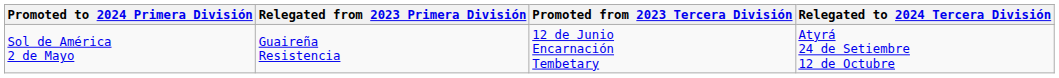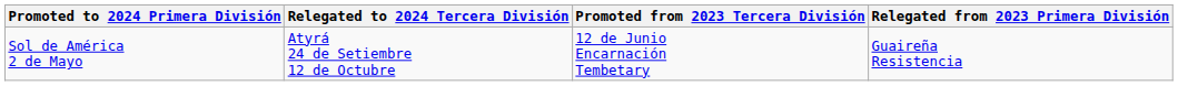columns swapped: Relegated from 2023 Primera División <-> Relegated to 2024 Tercera División
